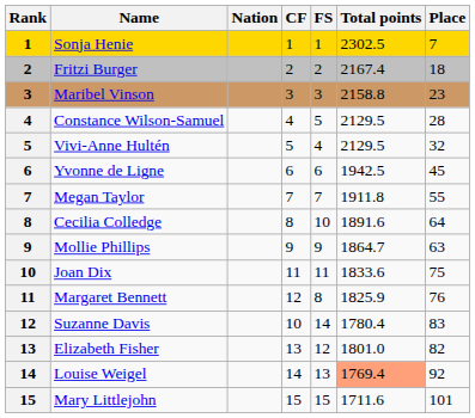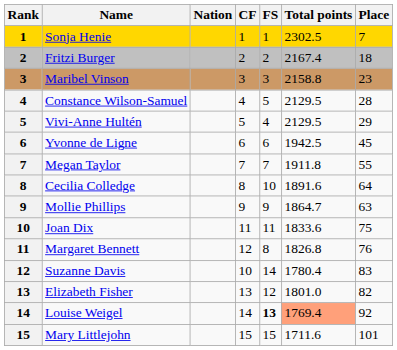Vivi-Anne Hultén | Place: 32 -> 29
Margaret Bennett | Total points: 1825.9 -> 1826.8
Louise Weigel | FS: normal -> bold
